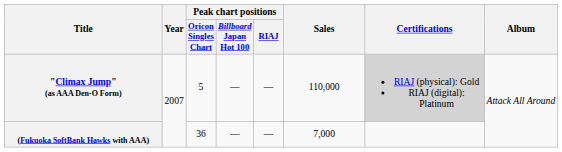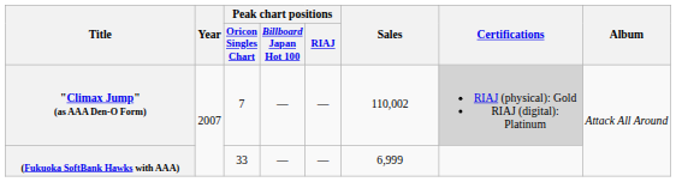"Climax Jump" (as AAA Den-O Form) | Peak chart positions / Oricon Singles Chart: 5 -> 7
"Climax Jump" (as AAA Den-O Form) | Sales: 110,000 -> 110,002
(Fukuoka SoftBank Hawks with AAA) | Peak chart positions / Oricon Singles Chart: 36 -> 33
(Fukuoka SoftBank Hawks with AAA) | Sales: 7,000 -> 6,999
